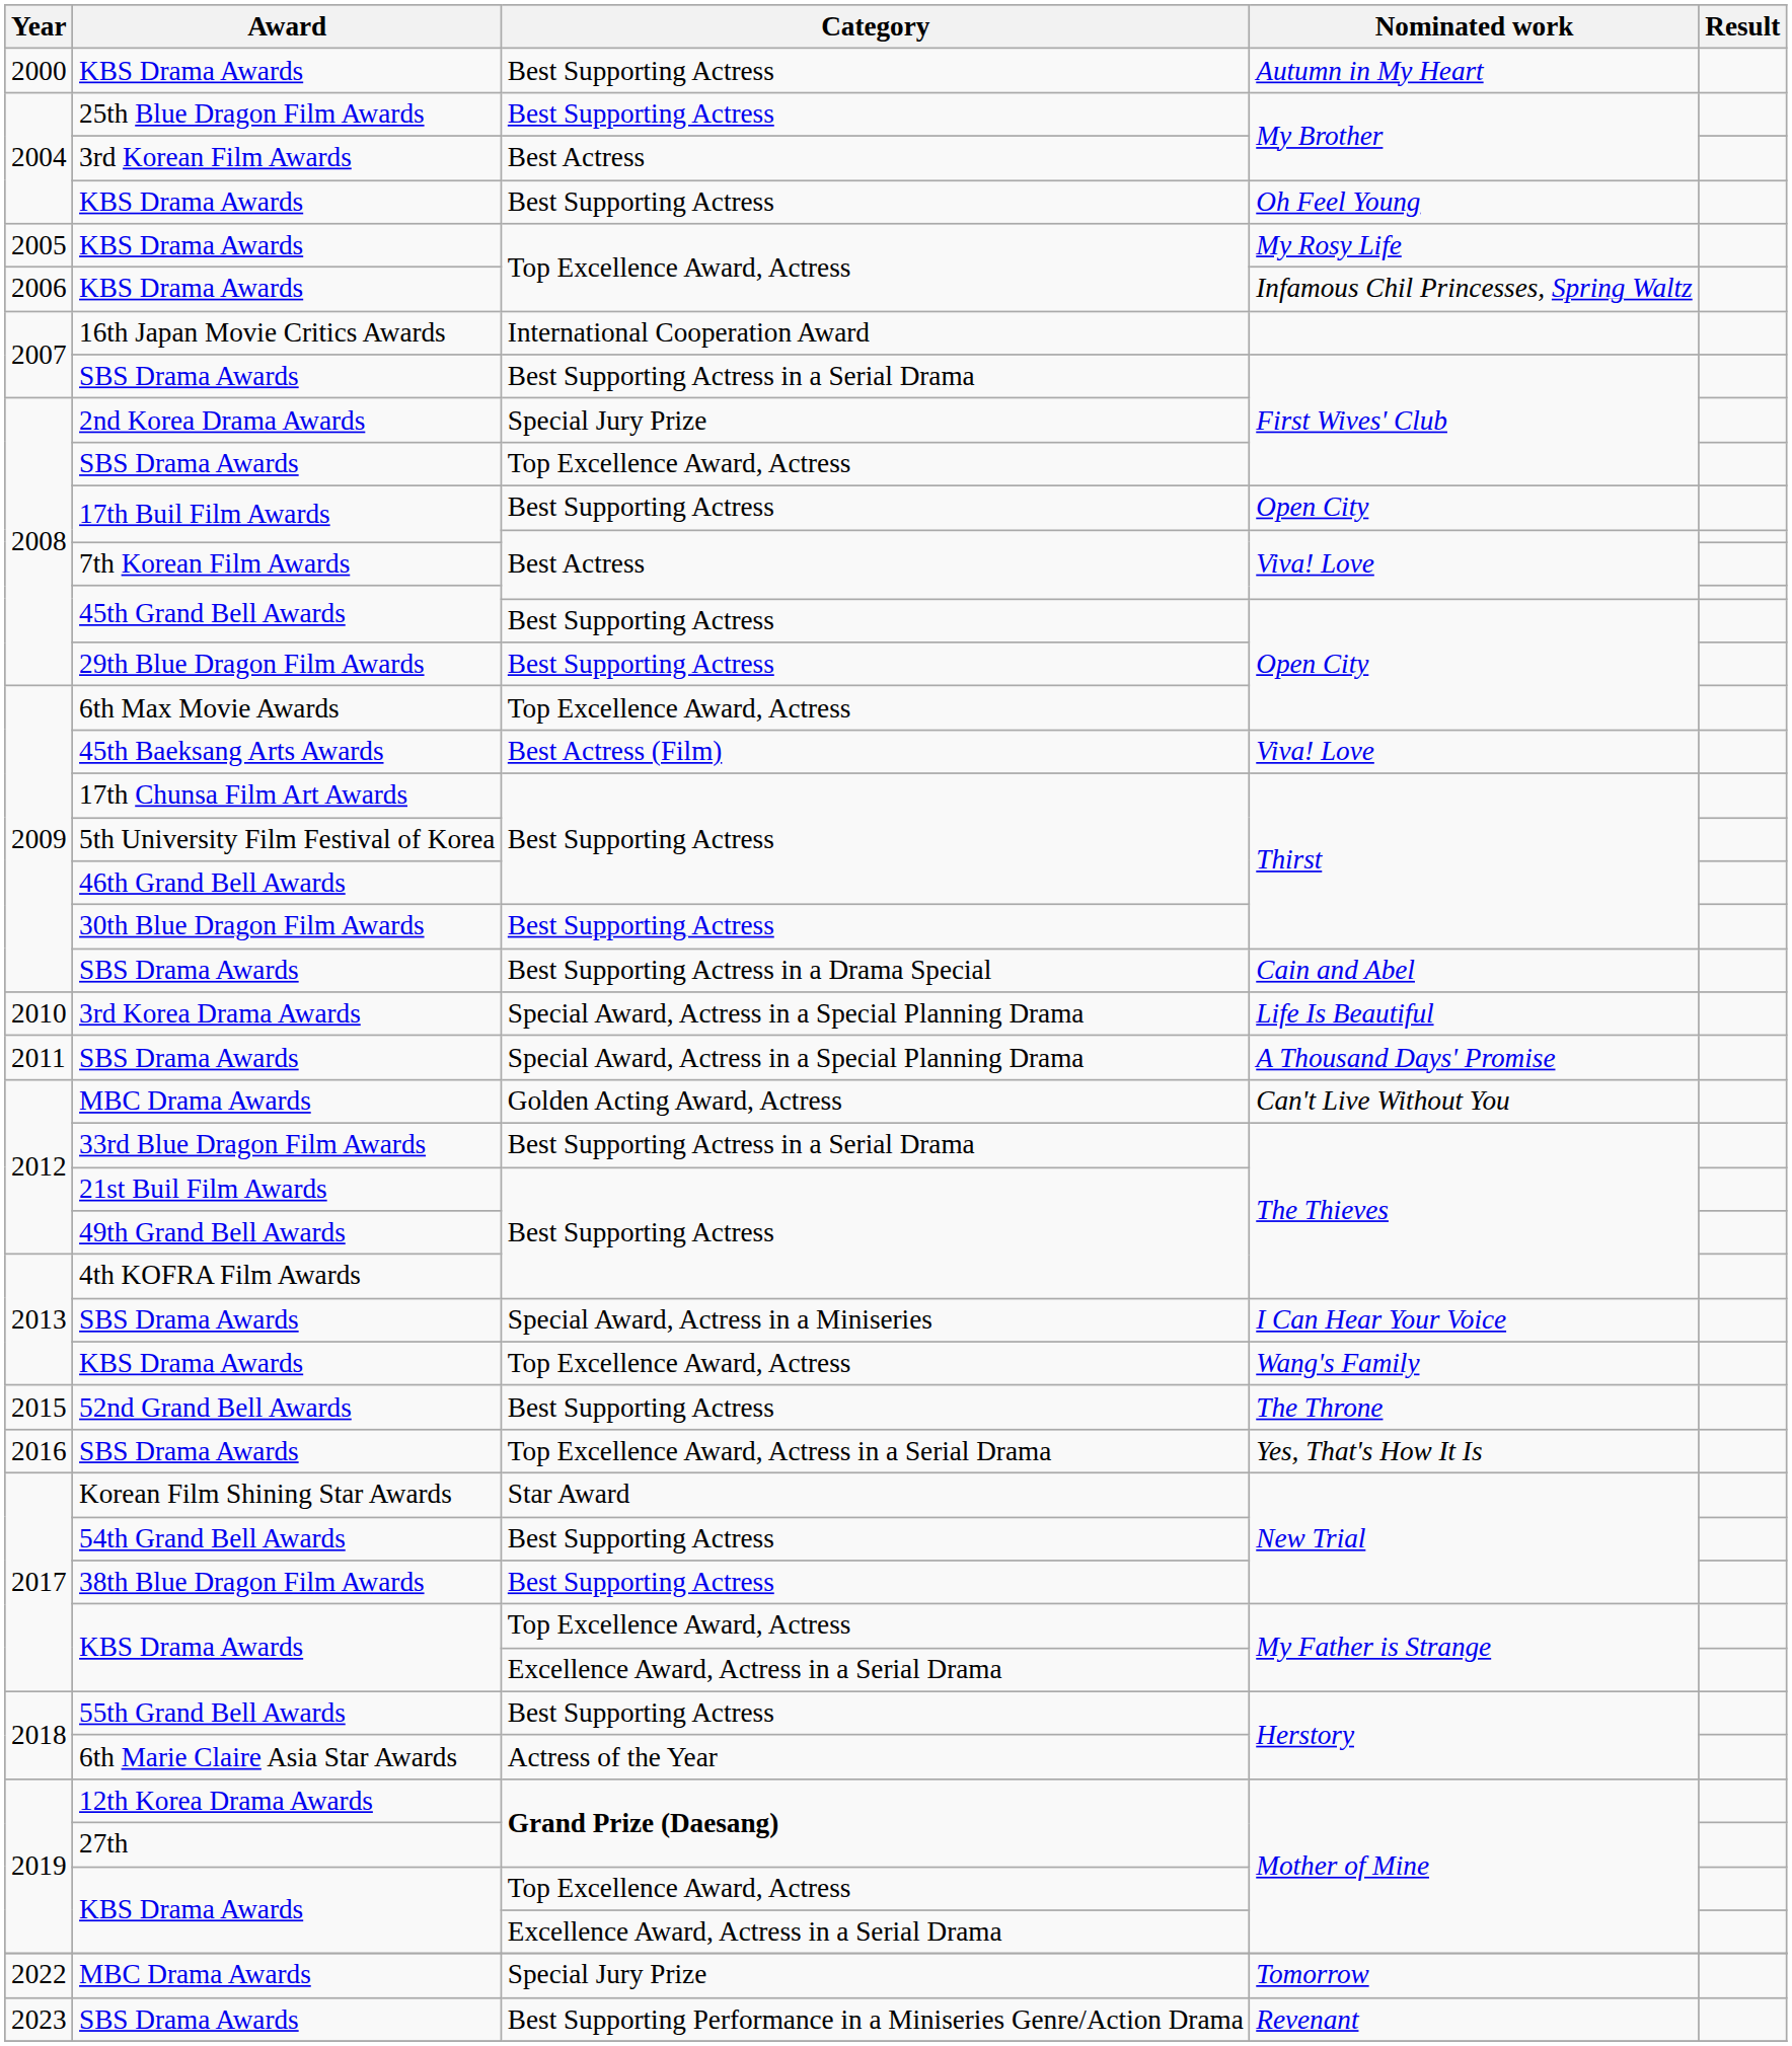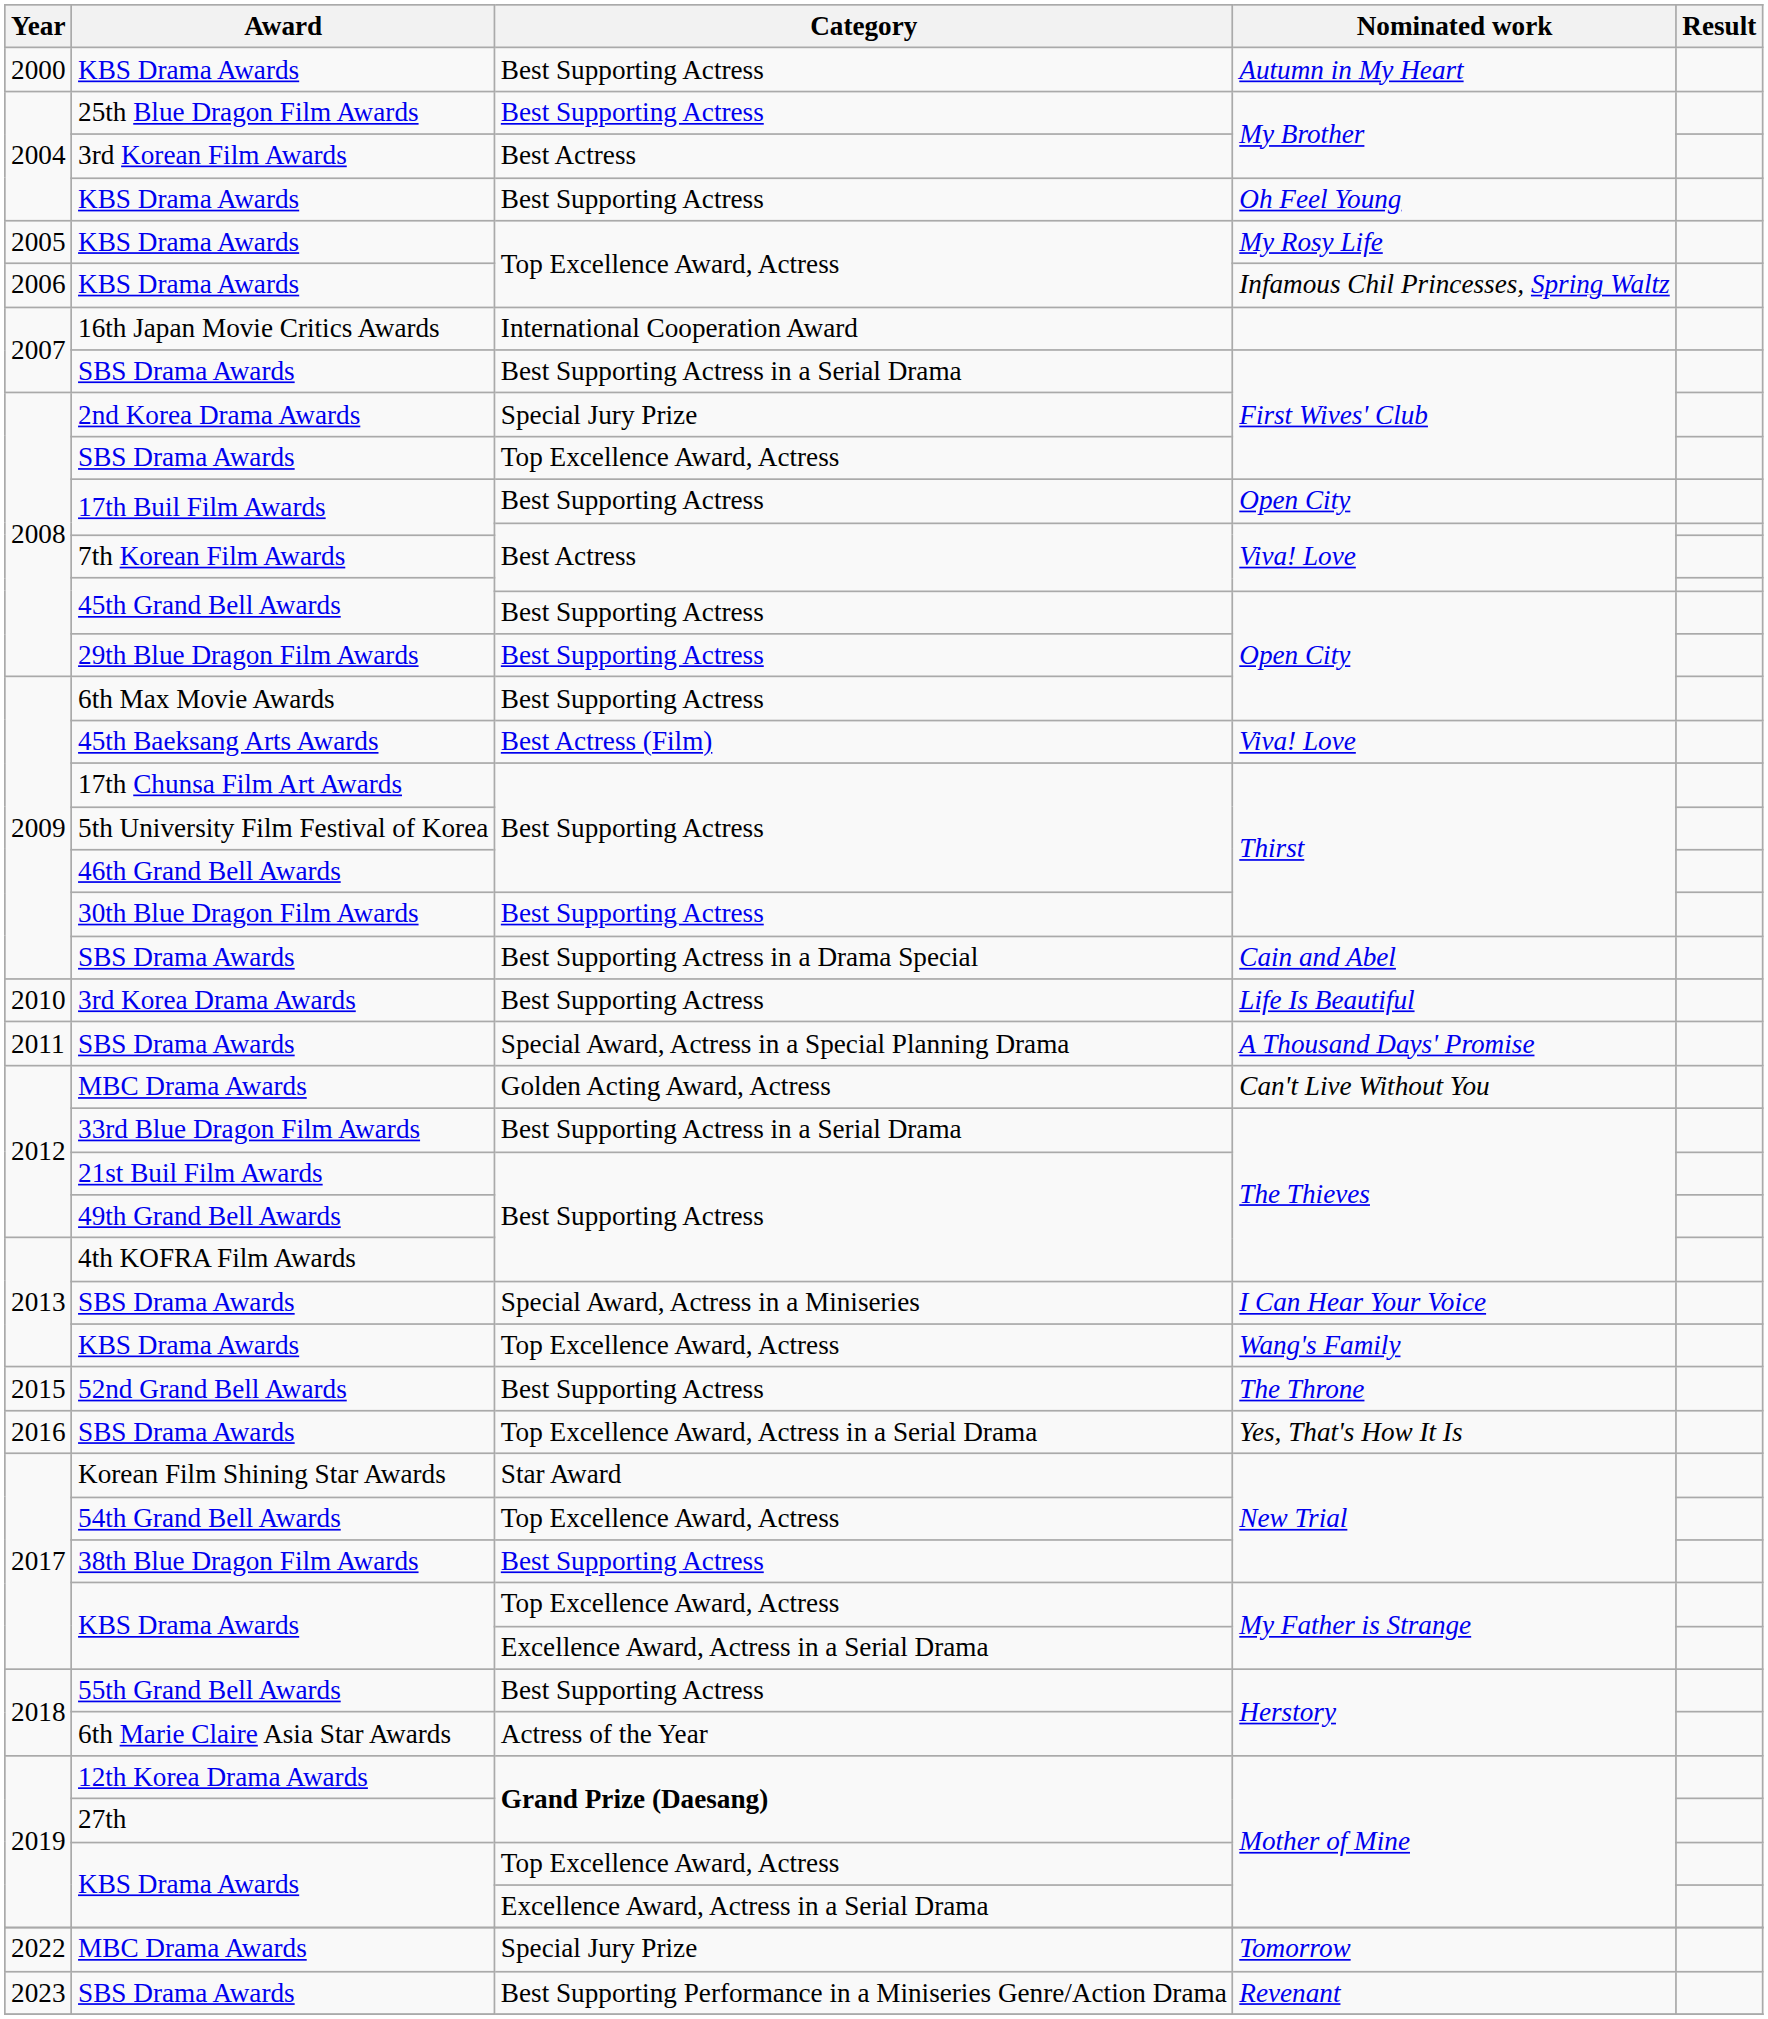6th Max Movie Awards | Category: Top Excellence Award, Actress -> Best Supporting Actress
3rd Korea Drama Awards | Category: Special Award, Actress in a Special Planning Drama -> Best Supporting Actress
54th Grand Bell Awards | Category: Best Supporting Actress -> Top Excellence Award, Actress
